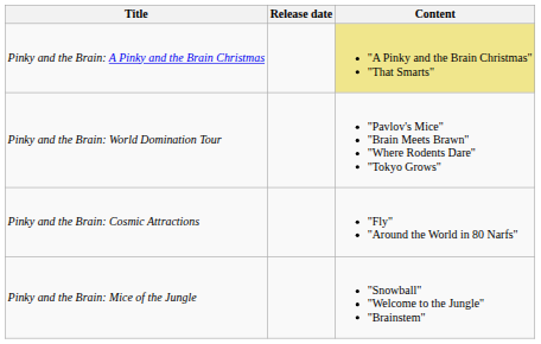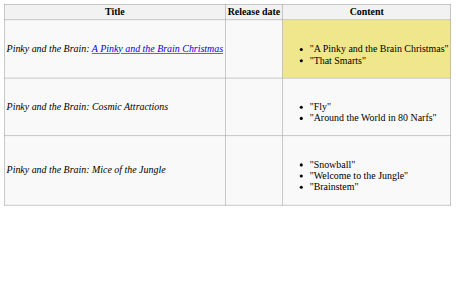- row: Pinky and the Brain: World Domination Tour | "Pavlov's Mice" "Brain Meets Brawn" "Where Rodents Dare" "Tokyo Grows"
